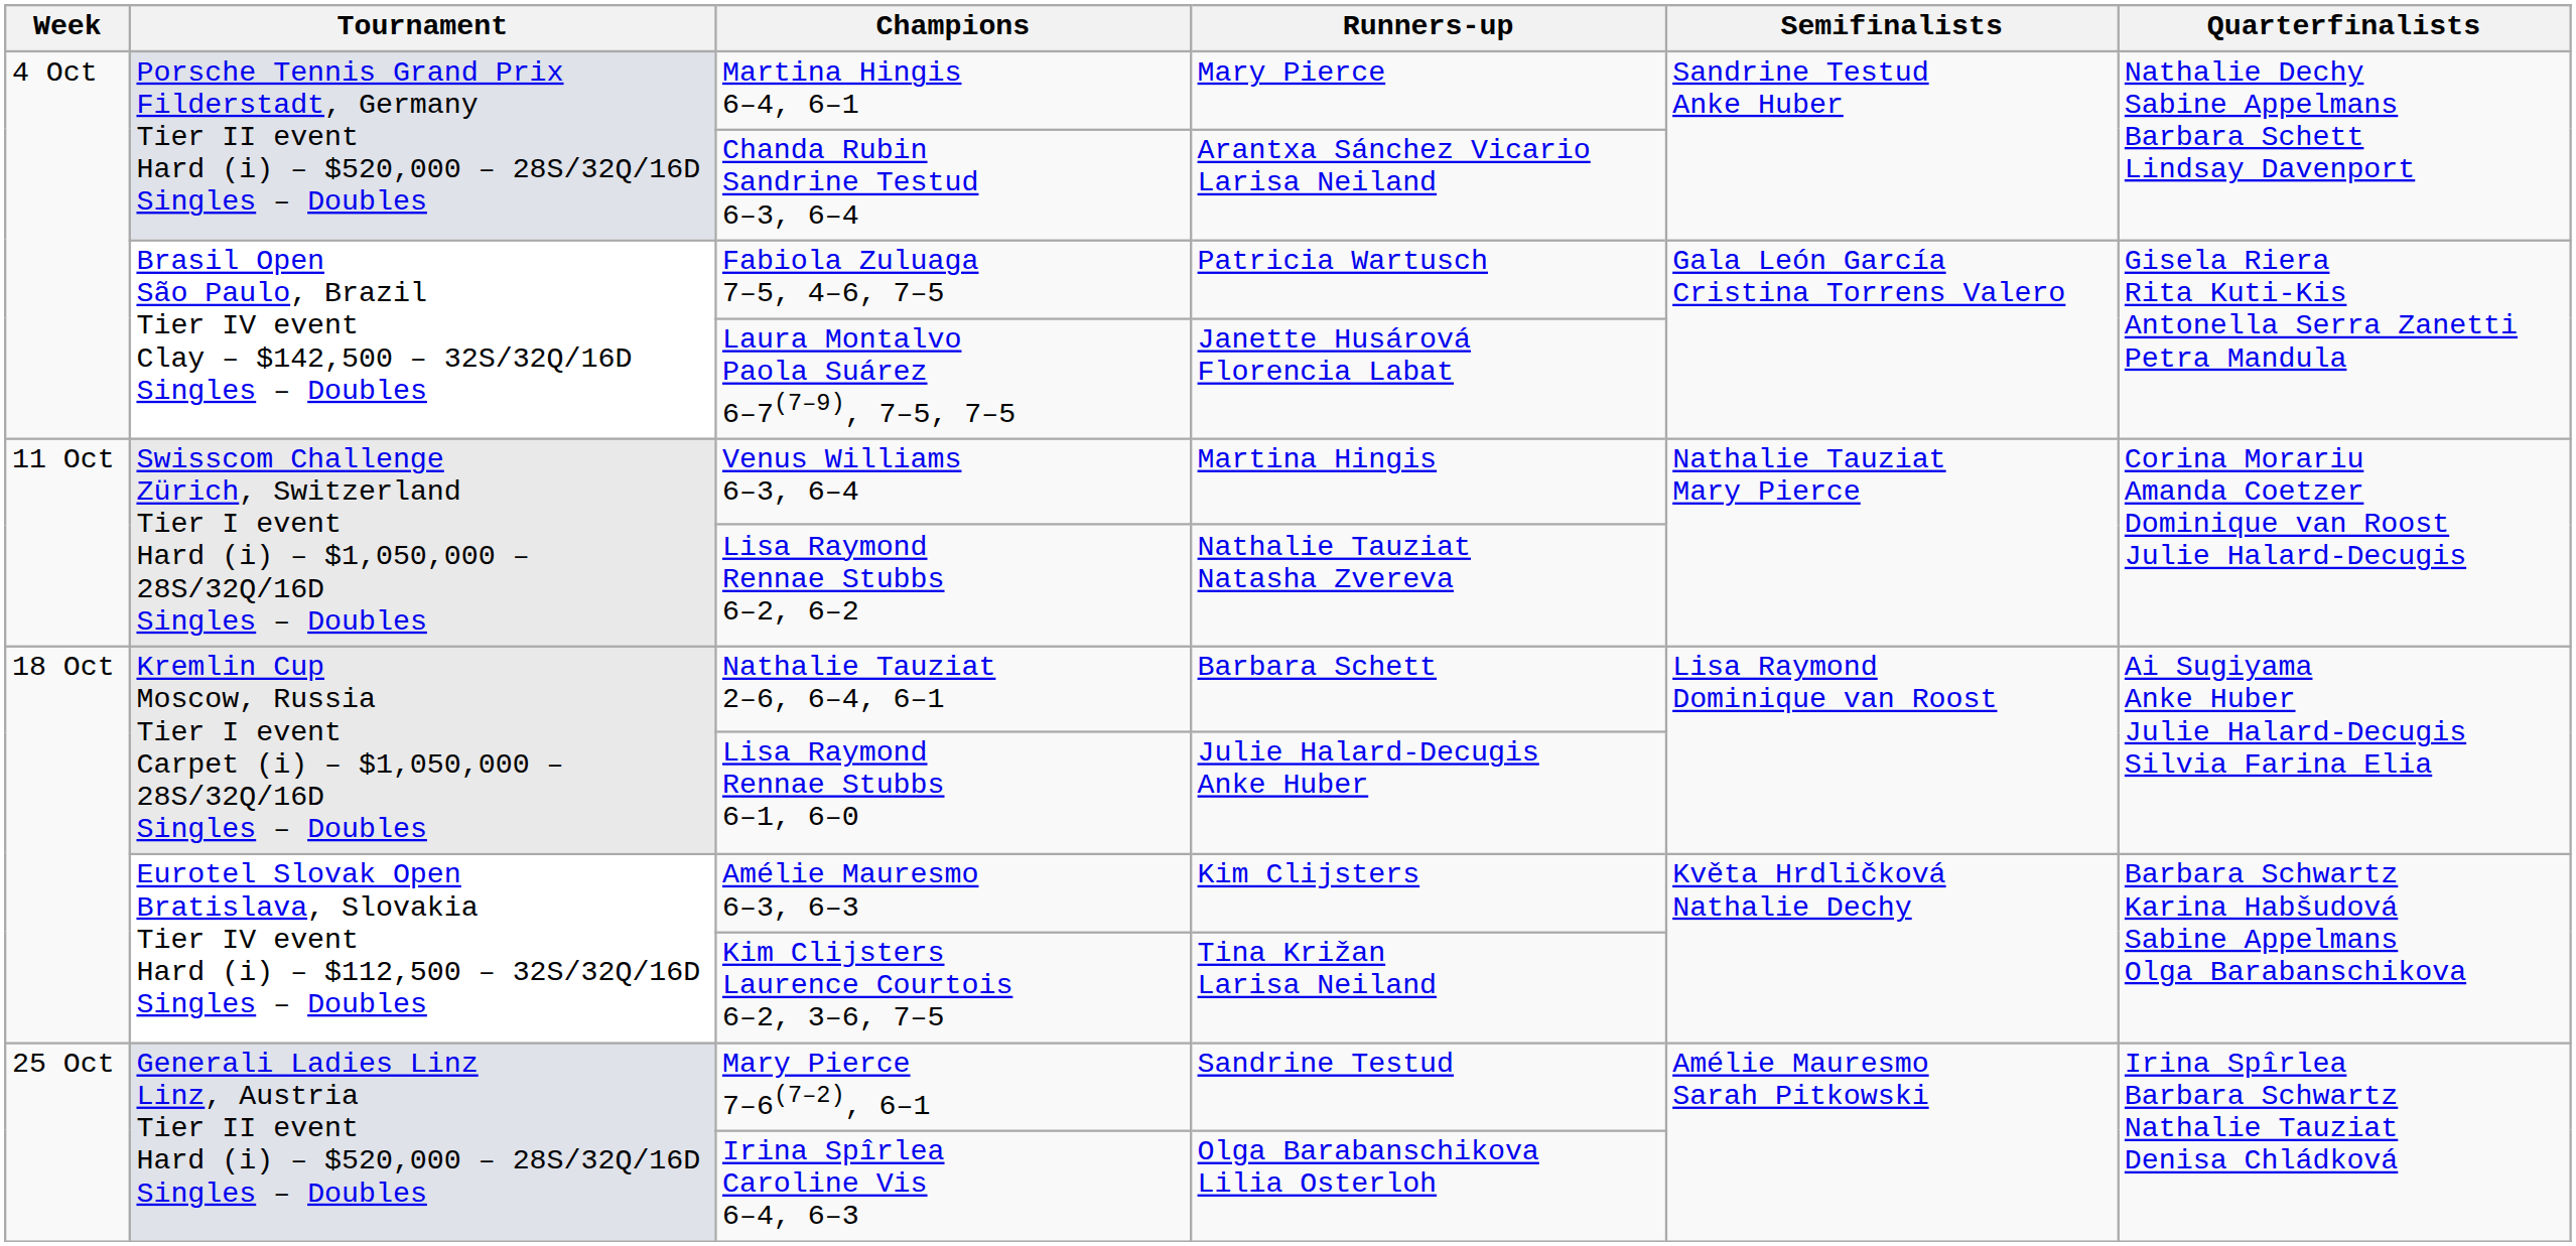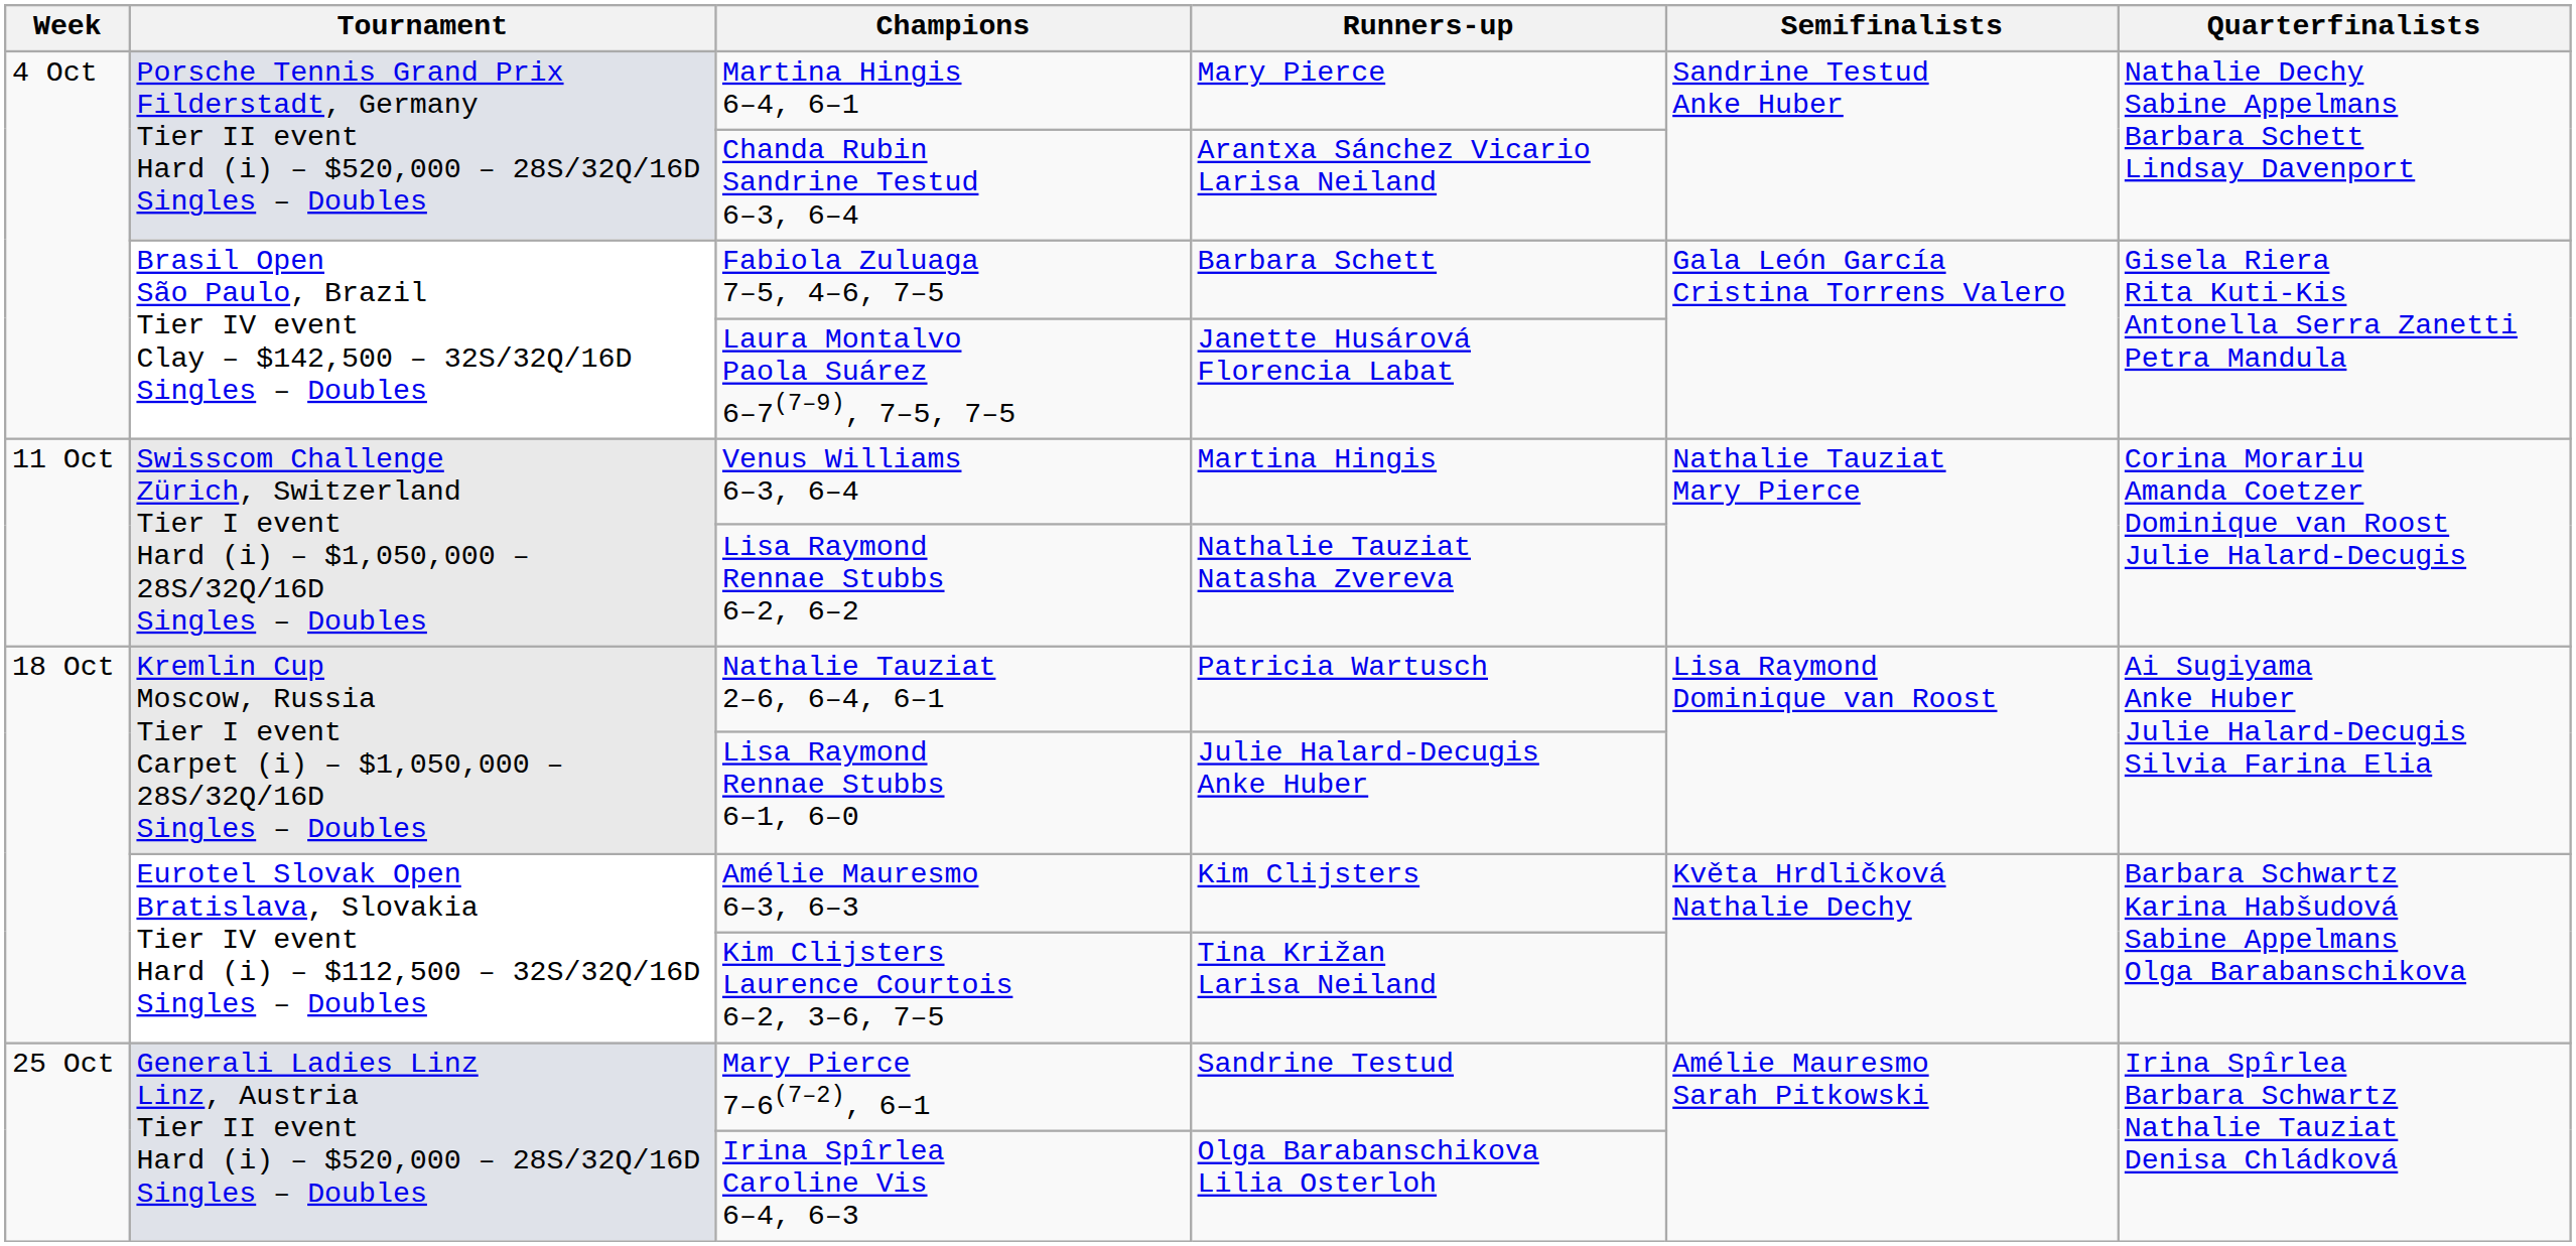Fabiola Zuluaga 7–5, 4–6, 7–5 | Runners-up: Patricia Wartusch -> Barbara Schett
Nathalie Tauziat 2–6, 6–4, 6–1 | Runners-up: Barbara Schett -> Patricia Wartusch
